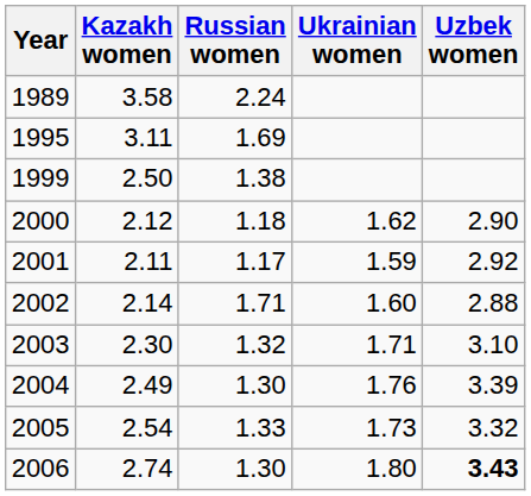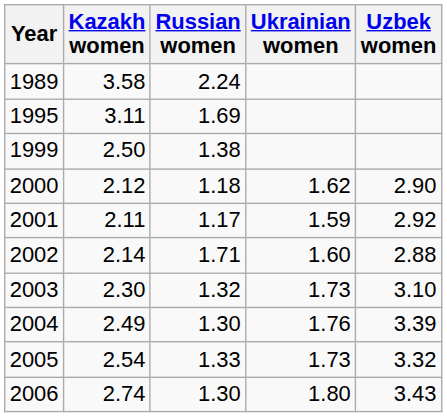2003 | Ukrainian women: 1.71 -> 1.73
2006 | Uzbek women: bold -> normal
